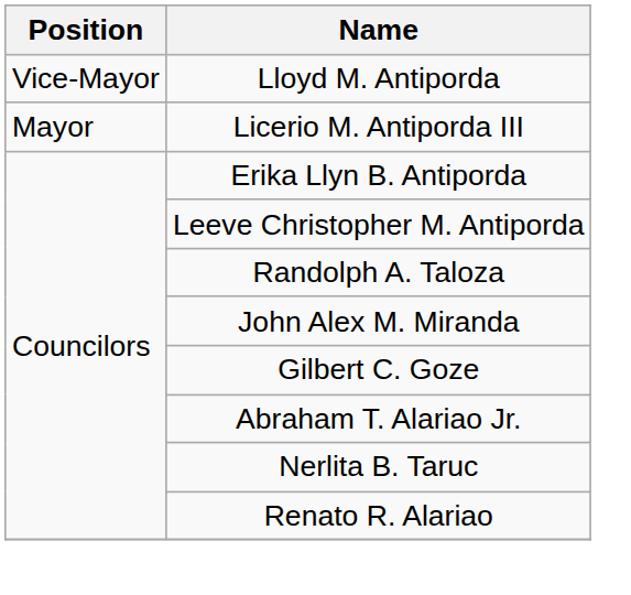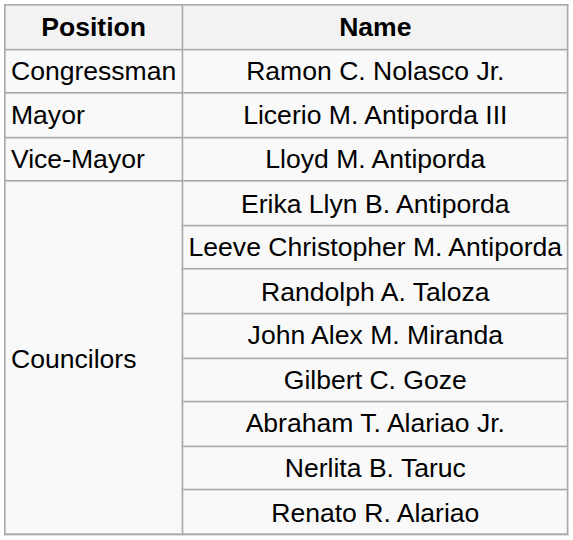+ row: Congressman | Ramon C. Nolasco Jr.
rows swapped: Licerio M. Antiporda III <-> Lloyd M. Antiporda
